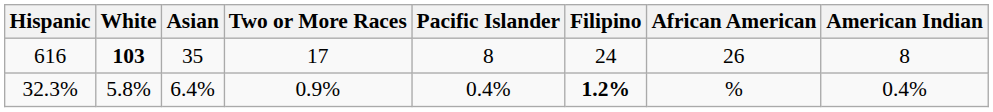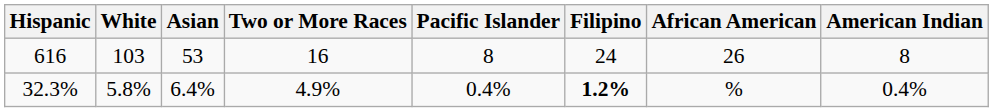616 | White: bold -> normal
616 | Asian: 35 -> 53
616 | Two or More Races: 17 -> 16
32.3% | Two or More Races: 0.9% -> 4.9%
